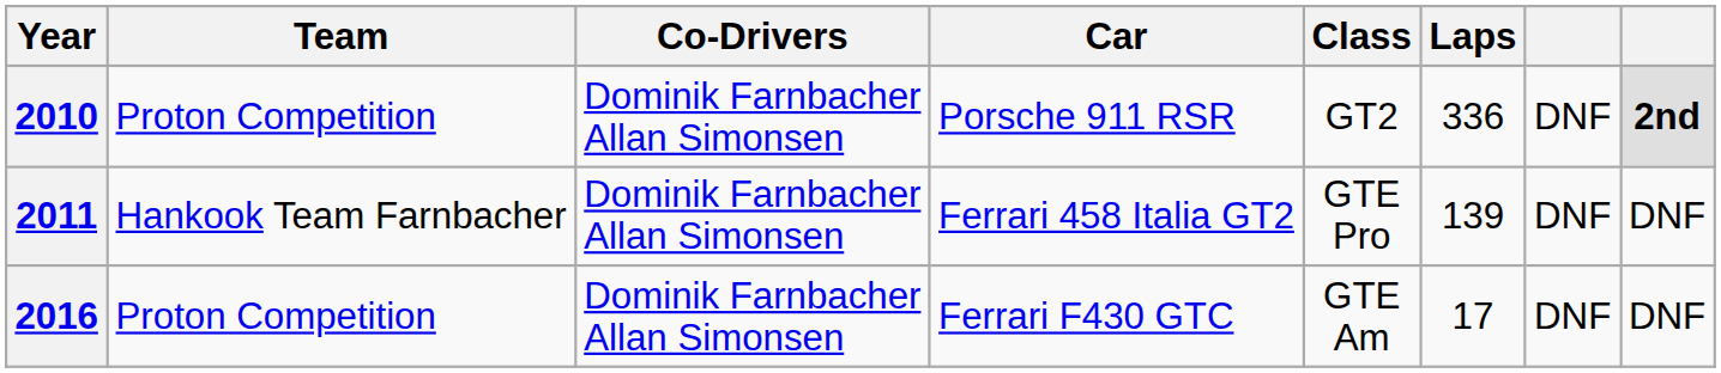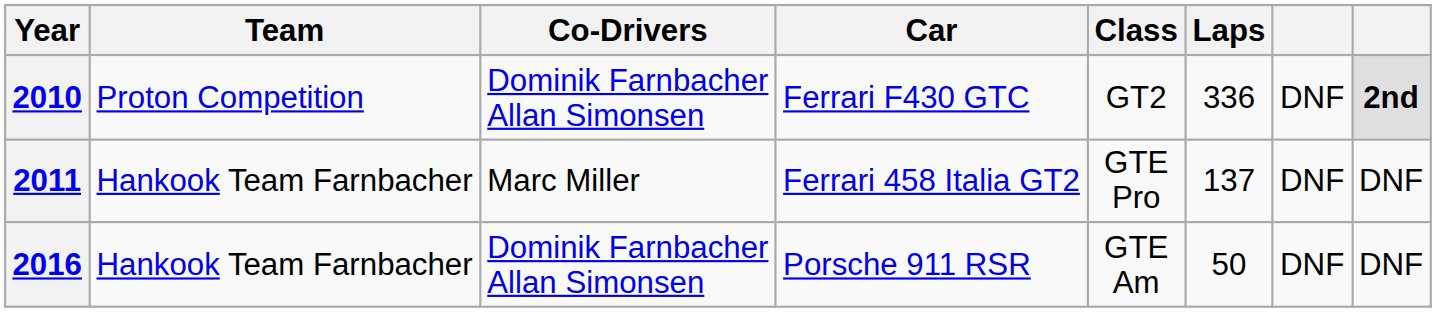2010 | Car: Porsche 911 RSR -> Ferrari F430 GTC
2011 | Co-Drivers: Dominik Farnbacher Allan Simonsen -> Marc Miller
2011 | Laps: 139 -> 137
2016 | Team: Proton Competition -> Hankook Team Farnbacher
2016 | Car: Ferrari F430 GTC -> Porsche 911 RSR
2016 | Laps: 17 -> 50
